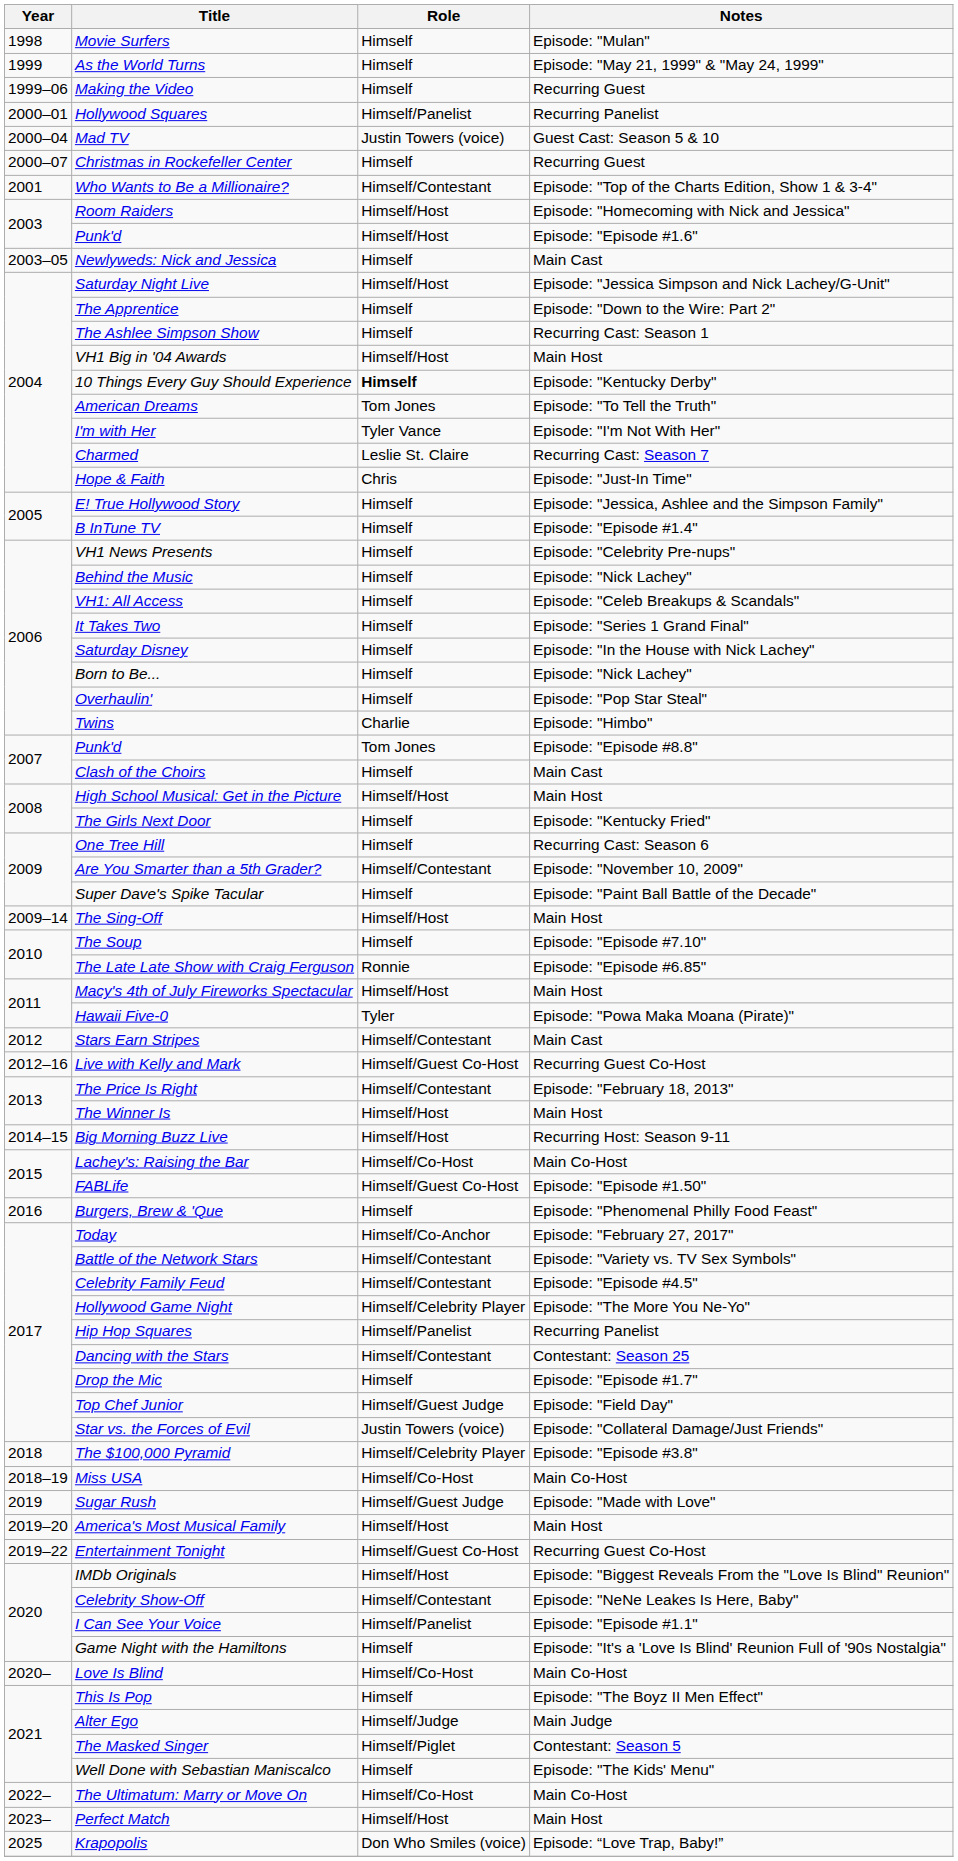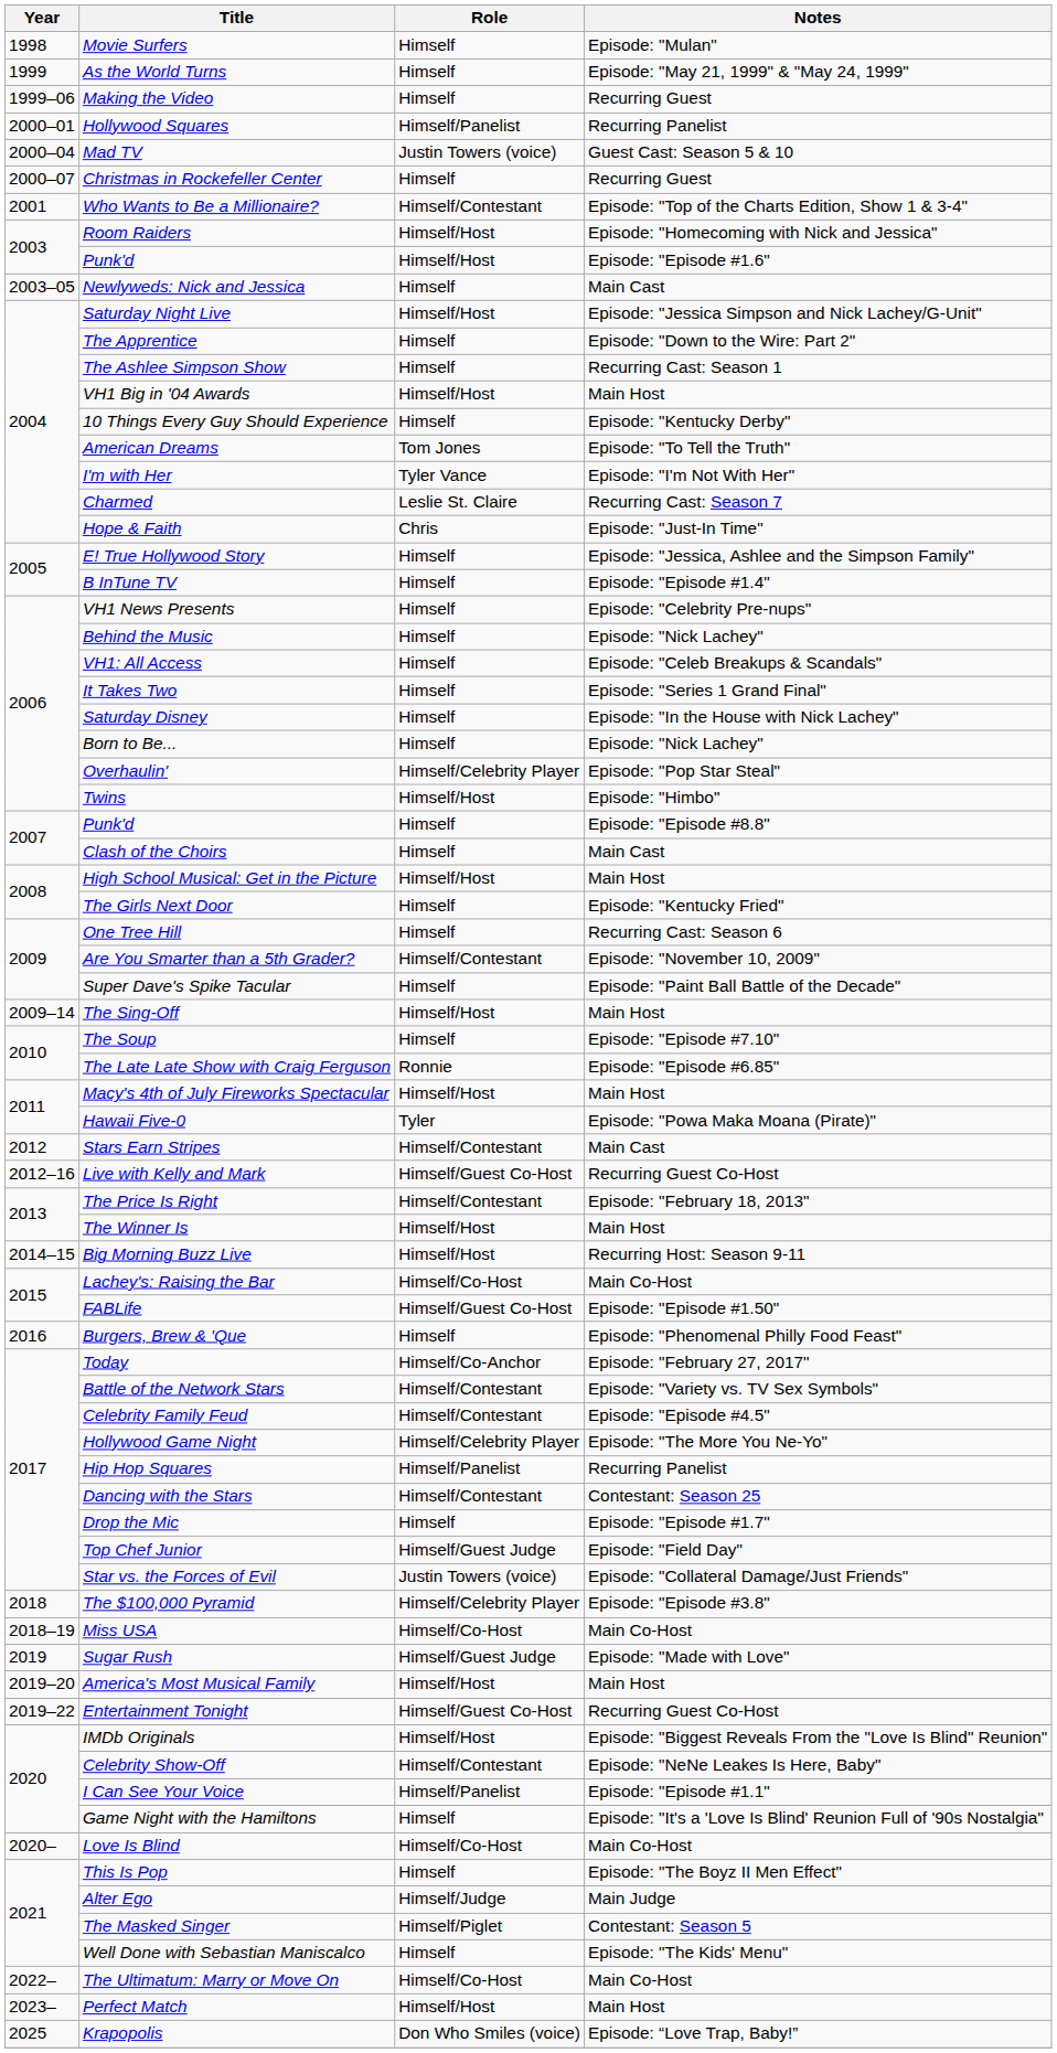10 Things Every Guy Should Experience | Role: bold -> normal
Overhaulin' | Role: Himself -> Himself/Celebrity Player
Twins | Role: Charlie -> Himself/Host
Punk'd / Episode: "Episode #8.8" | Role: Tom Jones -> Himself
